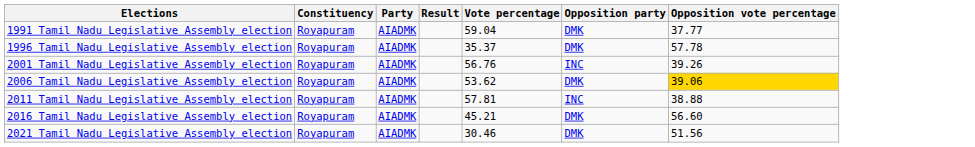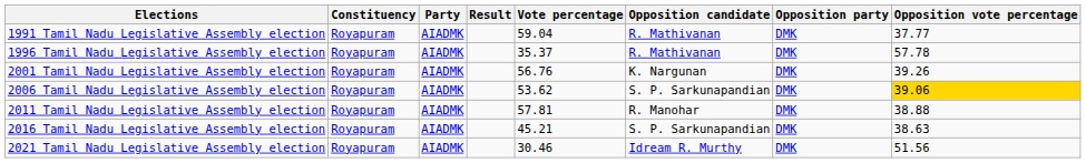+ column: Opposition candidate | R. Mathivanan | R. Mathivanan | K. Nargunan | S. P. Sarkunapandian | R. Manohar | S. P. Sarkunapandian | Idream R. Murthy
2001 Tamil Nadu Legislative Assembly election | Opposition party: INC -> DMK
2011 Tamil Nadu Legislative Assembly election | Opposition party: INC -> DMK
2016 Tamil Nadu Legislative Assembly election | Opposition vote percentage: 56.60 -> 38.63
